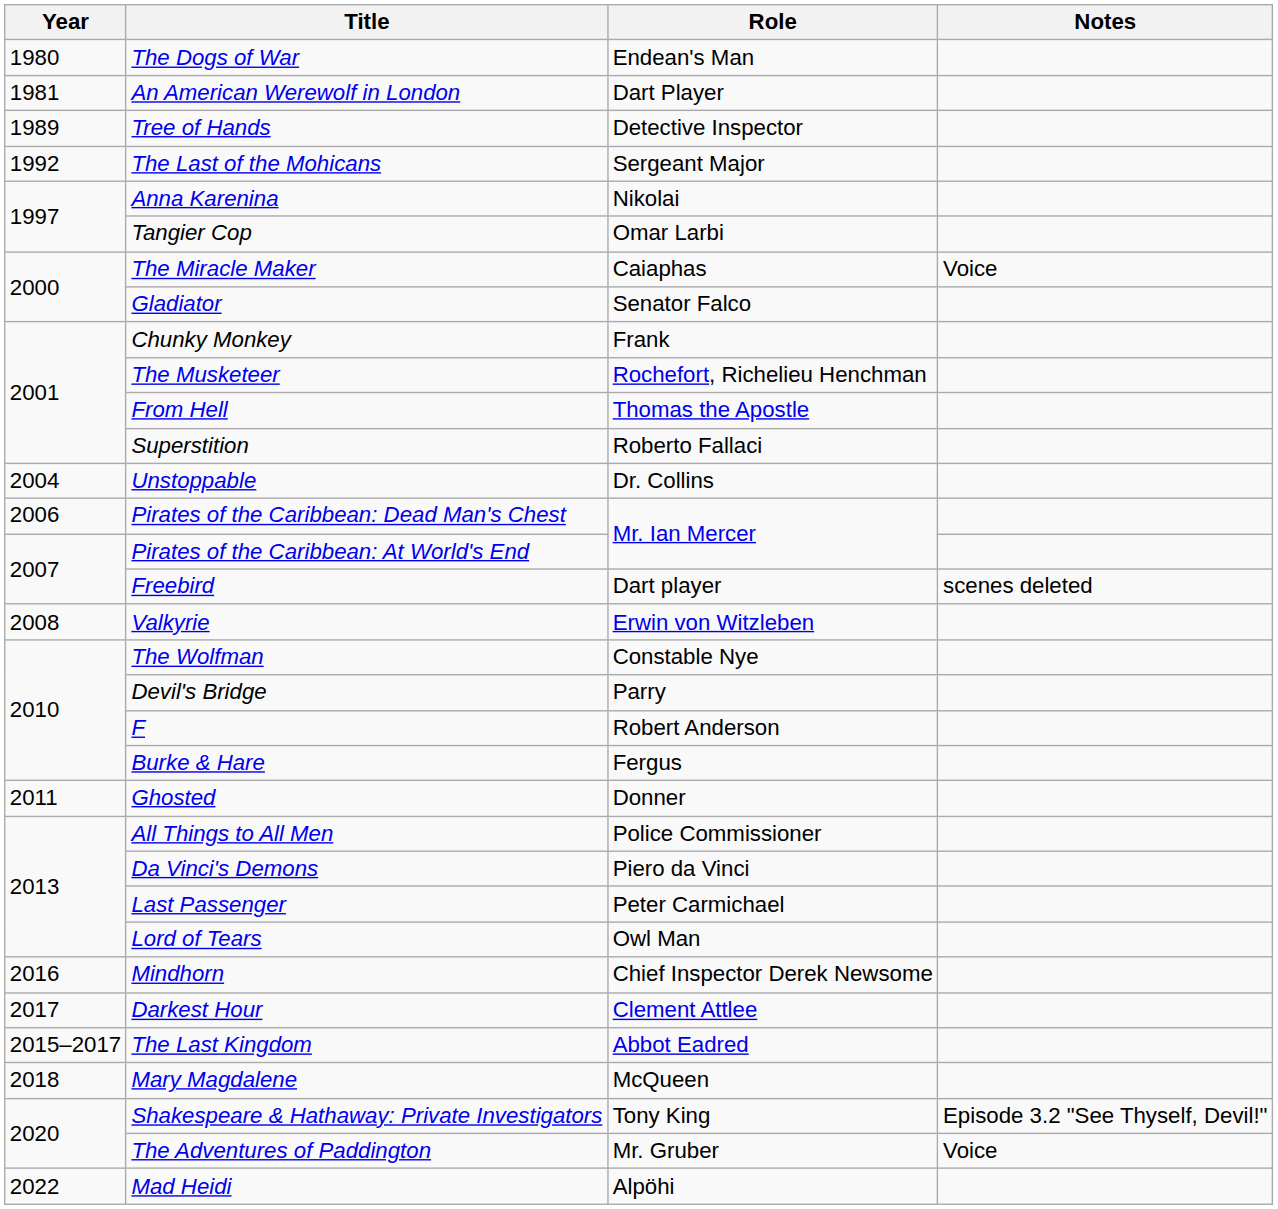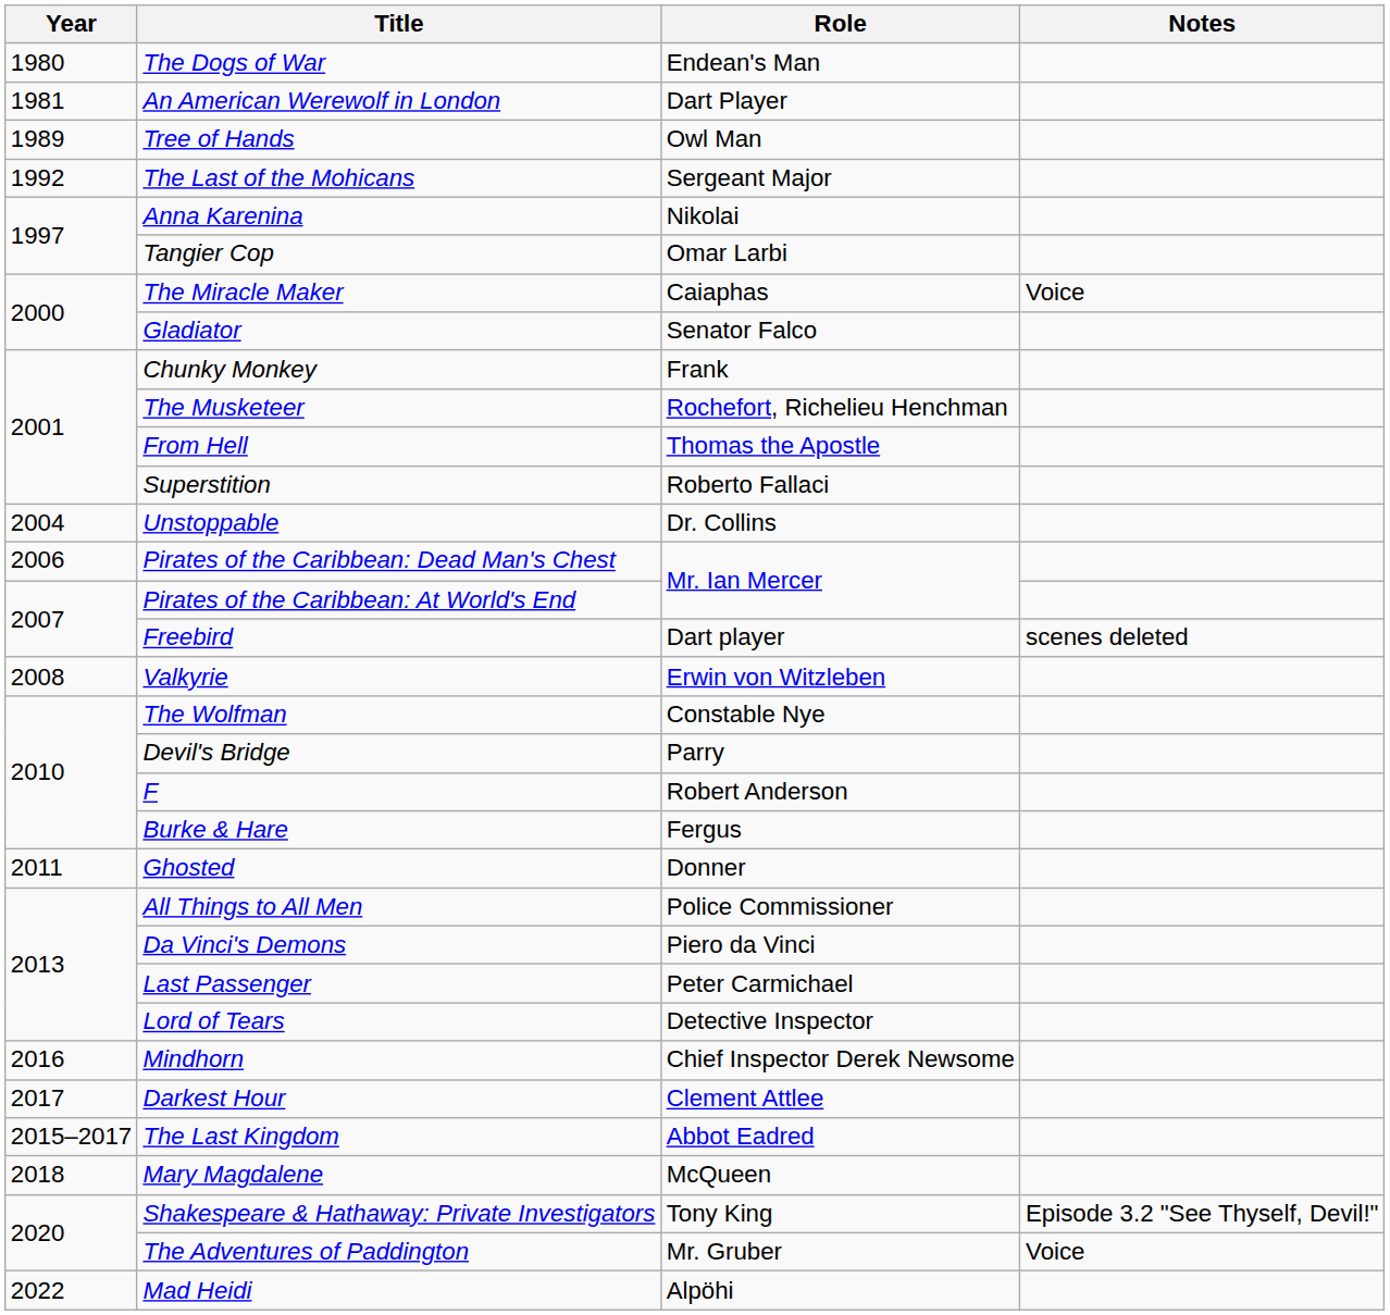Tree of Hands | Role: Detective Inspector -> Owl Man
Lord of Tears | Role: Owl Man -> Detective Inspector
